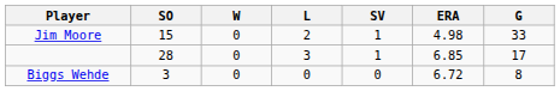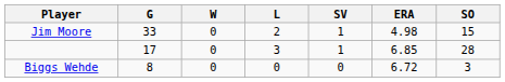columns swapped: G <-> SO
